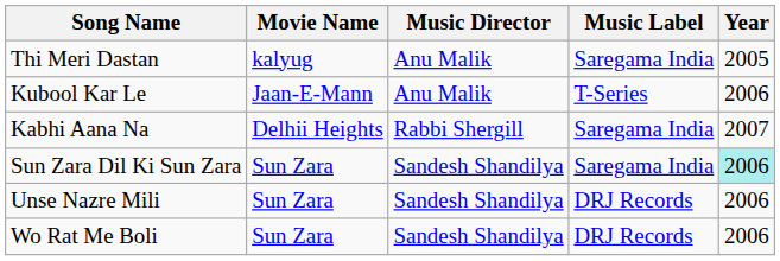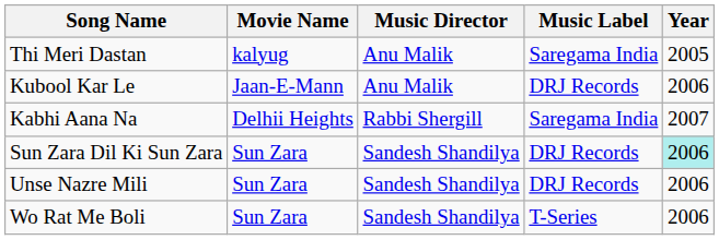Kubool Kar Le | Music Label: T-Series -> DRJ Records
Sun Zara Dil Ki Sun Zara | Music Label: Saregama India -> DRJ Records
Wo Rat Me Boli | Music Label: DRJ Records -> T-Series
